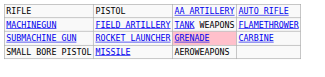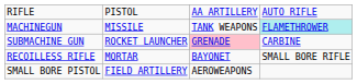MACHINEGUN | column 2: FIELD ARTILLERY -> MISSILE
MACHINEGUN | column 4: no background -> paleturquoise background
+ row: RECOILLESS RIFLE | MORTAR | BAYONET | SMALL BORE RIFLE
SMALL BORE PISTOL | column 2: MISSILE -> FIELD ARTILLERY
